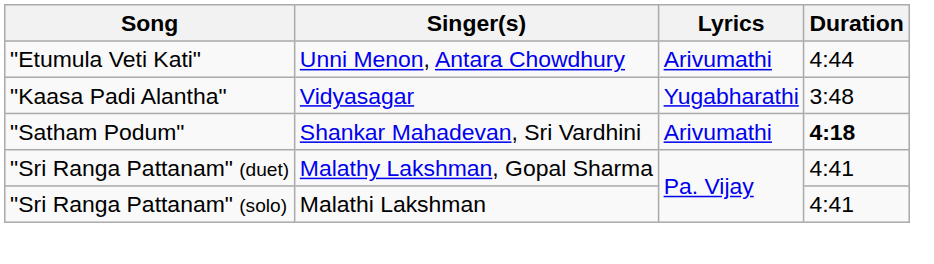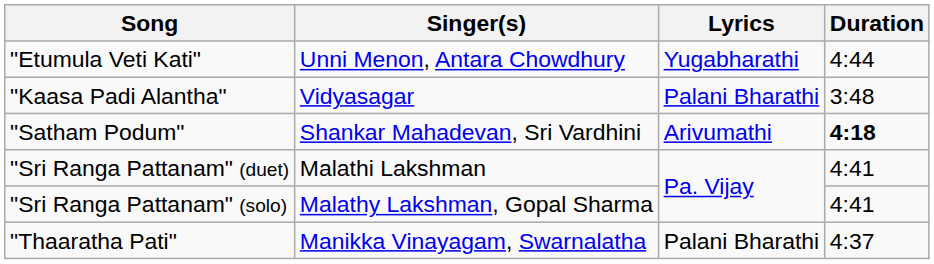"Etumula Veti Kati" | Lyrics: Arivumathi -> Yugabharathi
"Kaasa Padi Alantha" | Lyrics: Yugabharathi -> Palani Bharathi
"Sri Ranga Pattanam" (duet) | Singer(s): Malathy Lakshman, Gopal Sharma -> Malathi Lakshman
"Sri Ranga Pattanam" (solo) | Singer(s): Malathi Lakshman -> Malathy Lakshman, Gopal Sharma
+ row: "Thaaratha Pati" | Manikka Vinayagam, Swarnalatha | Palani Bharathi | 4:37
